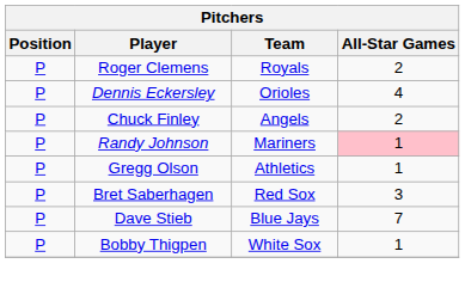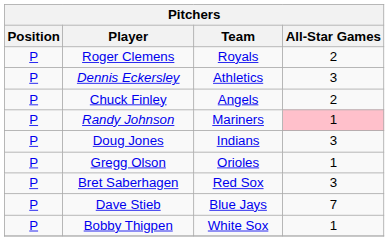Dennis Eckersley | Team: Orioles -> Athletics
Dennis Eckersley | All-Star Games: 4 -> 3
+ row: P | Doug Jones | Indians | 3
Gregg Olson | Team: Athletics -> Orioles
